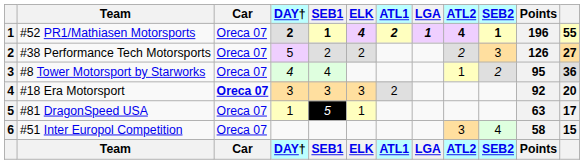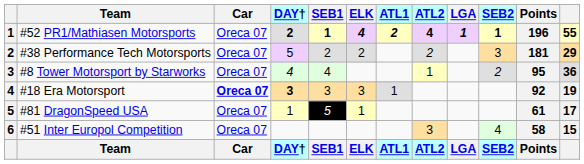columns swapped: ATL2 <-> LGA
#38 Performance Tech Motorsports | Points: 126 -> 181
#38 Performance Tech Motorsports | column 12: 27 -> 29
#18 Era Motorsport | DAY†: normal -> bold
#18 Era Motorsport | ATL1: 2 -> 1
#18 Era Motorsport | column 12: 20 -> 19
#81 DragonSpeed USA | Points: 63 -> 61
